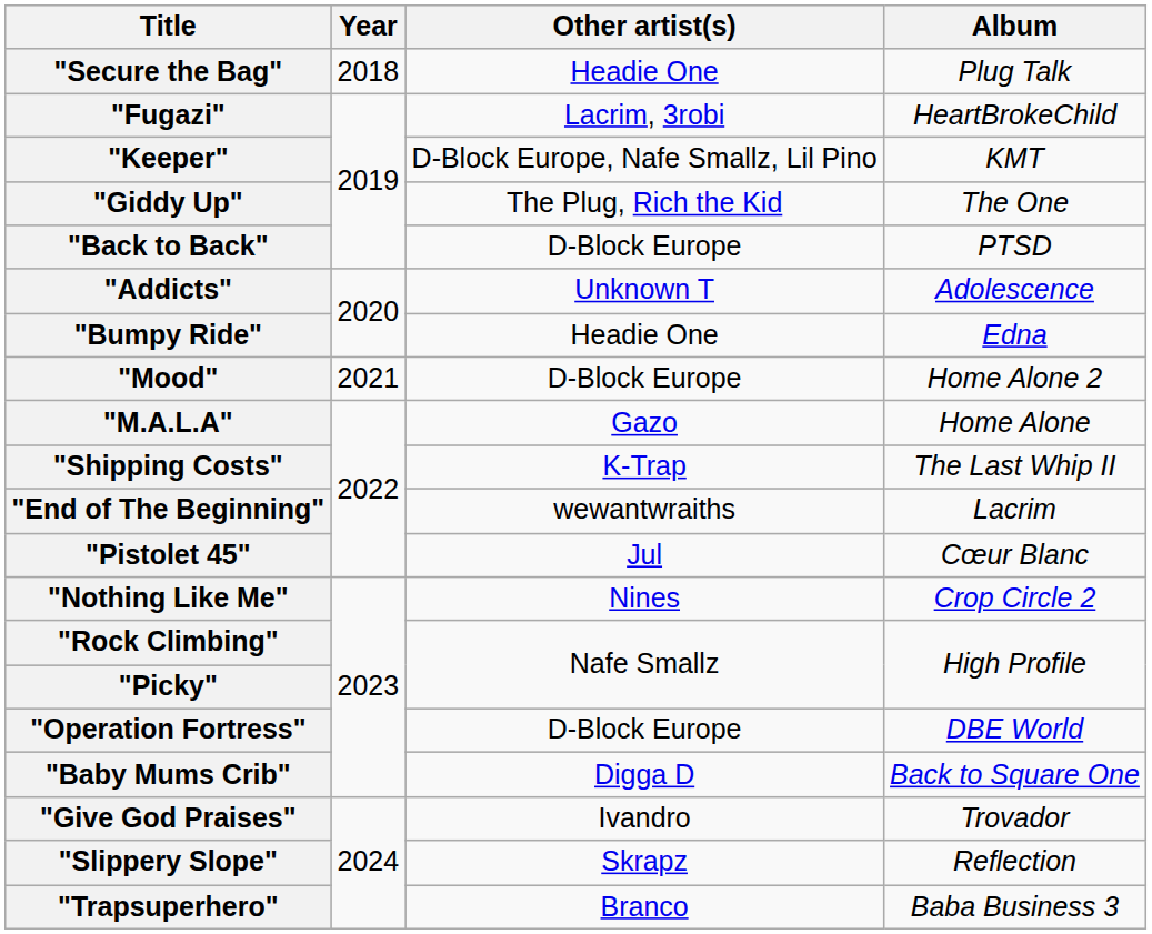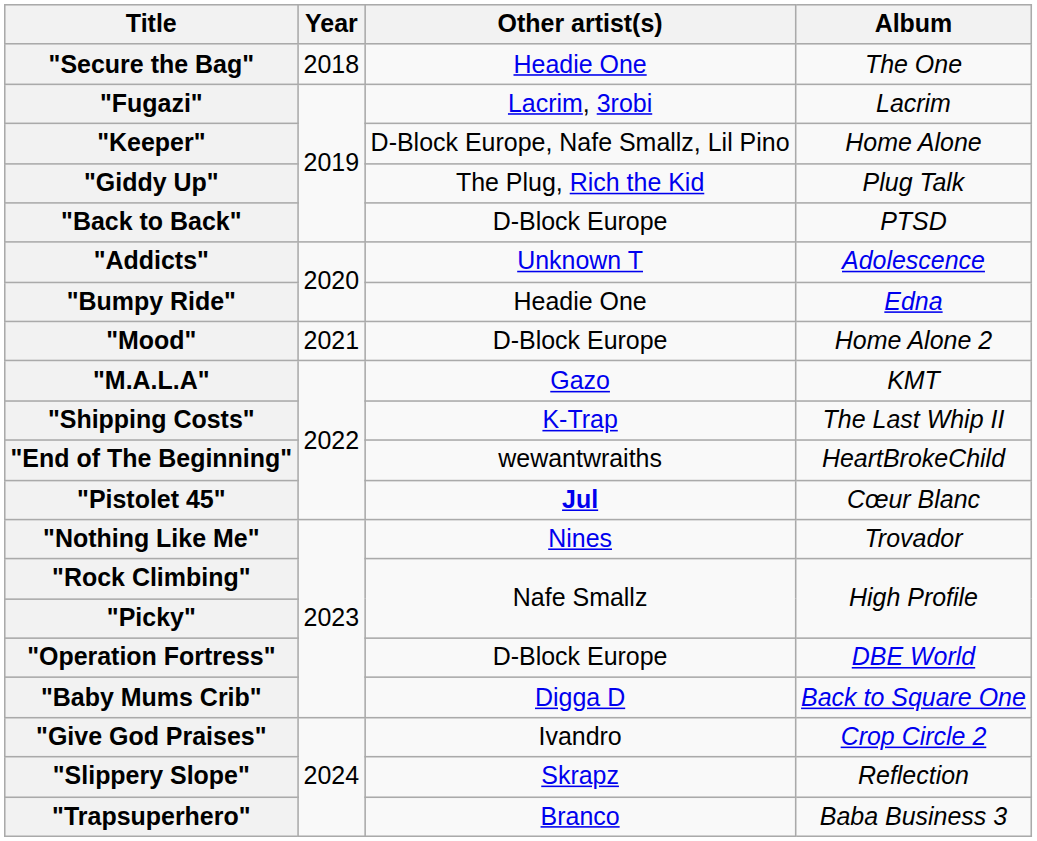"Secure the Bag" | Album: Plug Talk -> The One
"Fugazi" | Album: HeartBrokeChild -> Lacrim
"Keeper" | Album: KMT -> Home Alone
"Giddy Up" | Album: The One -> Plug Talk
"M.A.L.A" | Album: Home Alone -> KMT
"End of The Beginning" | Album: Lacrim -> HeartBrokeChild
"Pistolet 45" | Other artist(s): normal -> bold
"Nothing Like Me" | Album: Crop Circle 2 -> Trovador
"Give God Praises" | Album: Trovador -> Crop Circle 2
